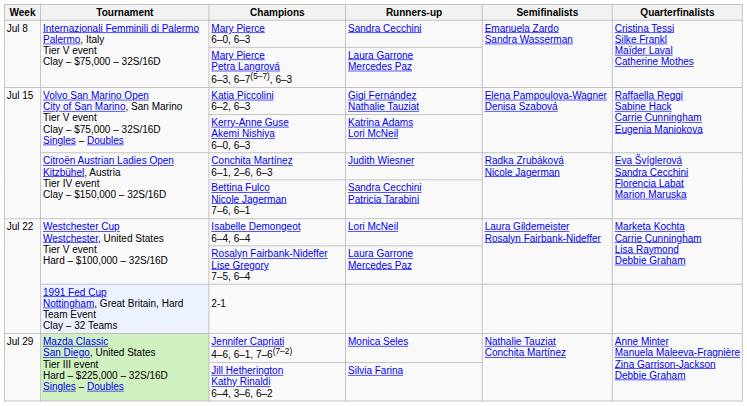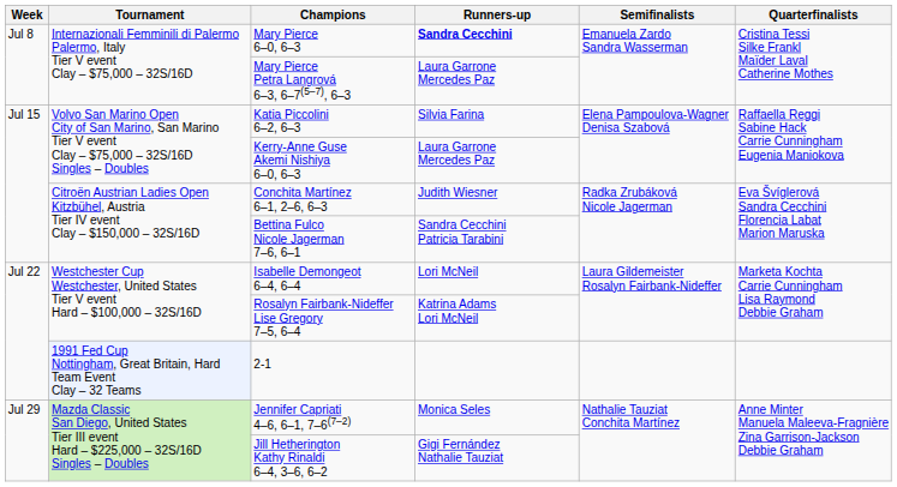Mary Pierce 6–0, 6–3 | Runners-up: normal -> bold
Katia Piccolini 6–2, 6–3 | Runners-up: Gigi Fernández Nathalie Tauziat -> Silvia Farina
Kerry-Anne Guse Akemi Nishiya 6–0, 6–3 | Runners-up: Katrina Adams Lori McNeil -> Laura Garrone Mercedes Paz
Rosalyn Fairbank-Nideffer Lise Gregory 7–5, 6–4 | Runners-up: Laura Garrone Mercedes Paz -> Katrina Adams Lori McNeil
Jill Hetherington Kathy Rinaldi 6–4, 3–6, 6–2 | Runners-up: Silvia Farina -> Gigi Fernández Nathalie Tauziat
